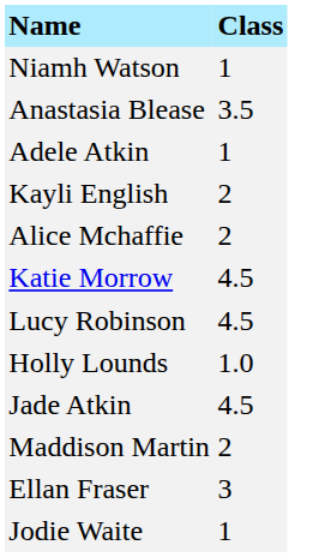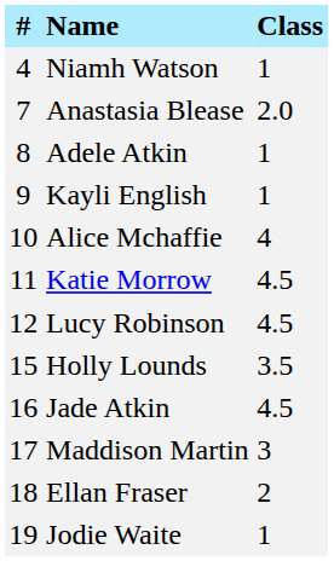+ column: # | 4 | 7 | 8 | 9 | 10 | 11 | 12 | 15 | 16 | 17 | 18 | 19
Anastasia Blease | Class: 3.5 -> 2.0
Kayli English | Class: 2 -> 1
Alice Mchaffie | Class: 2 -> 4
Holly Lounds | Class: 1.0 -> 3.5
Maddison Martin | Class: 2 -> 3
Ellan Fraser | Class: 3 -> 2
